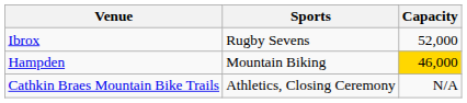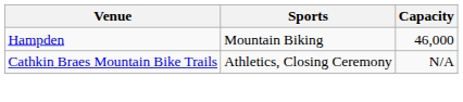- row: Ibrox | Rugby Sevens | 52,000
Hampden | Capacity: gold background -> no background
